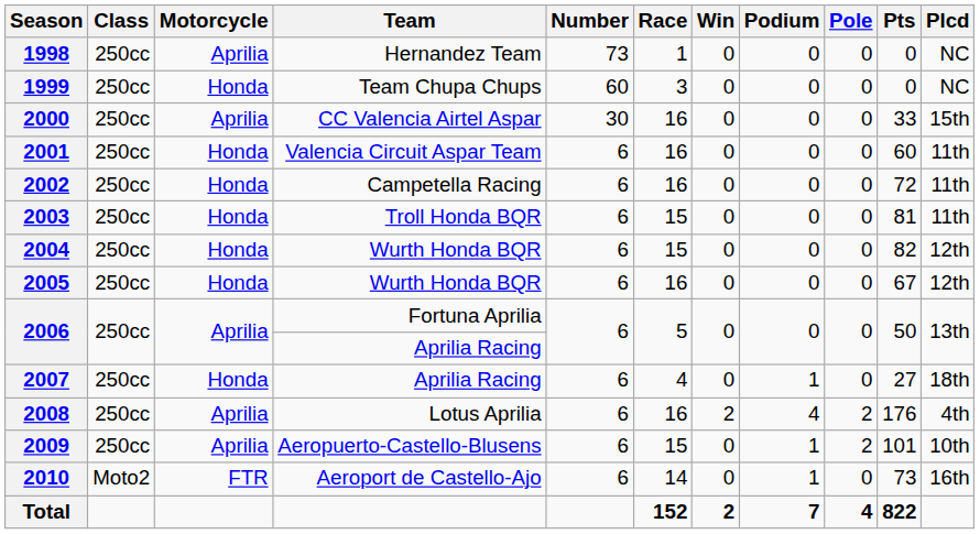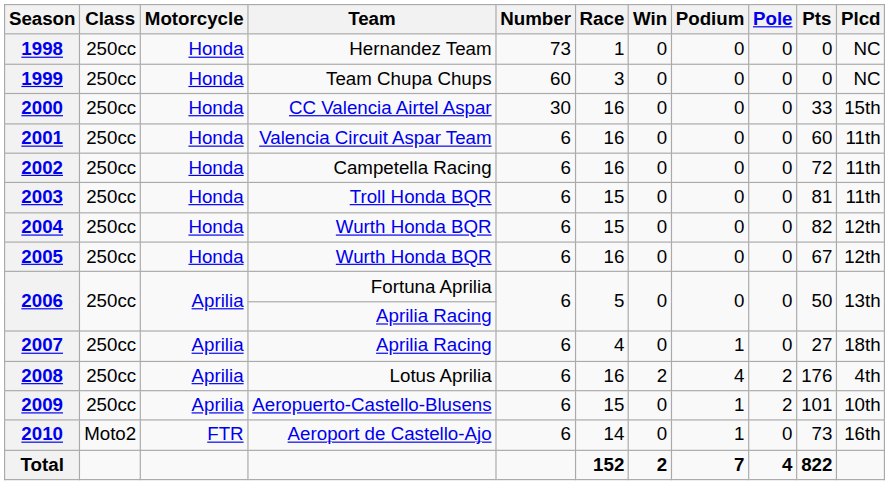1998 | Motorcycle: Aprilia -> Honda
2000 | Motorcycle: Aprilia -> Honda
2007 | Motorcycle: Honda -> Aprilia
